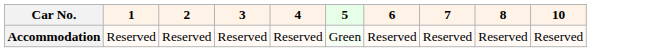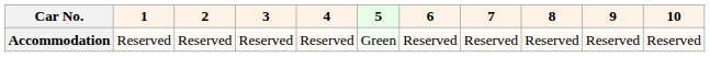+ column: 9 | Reserved
